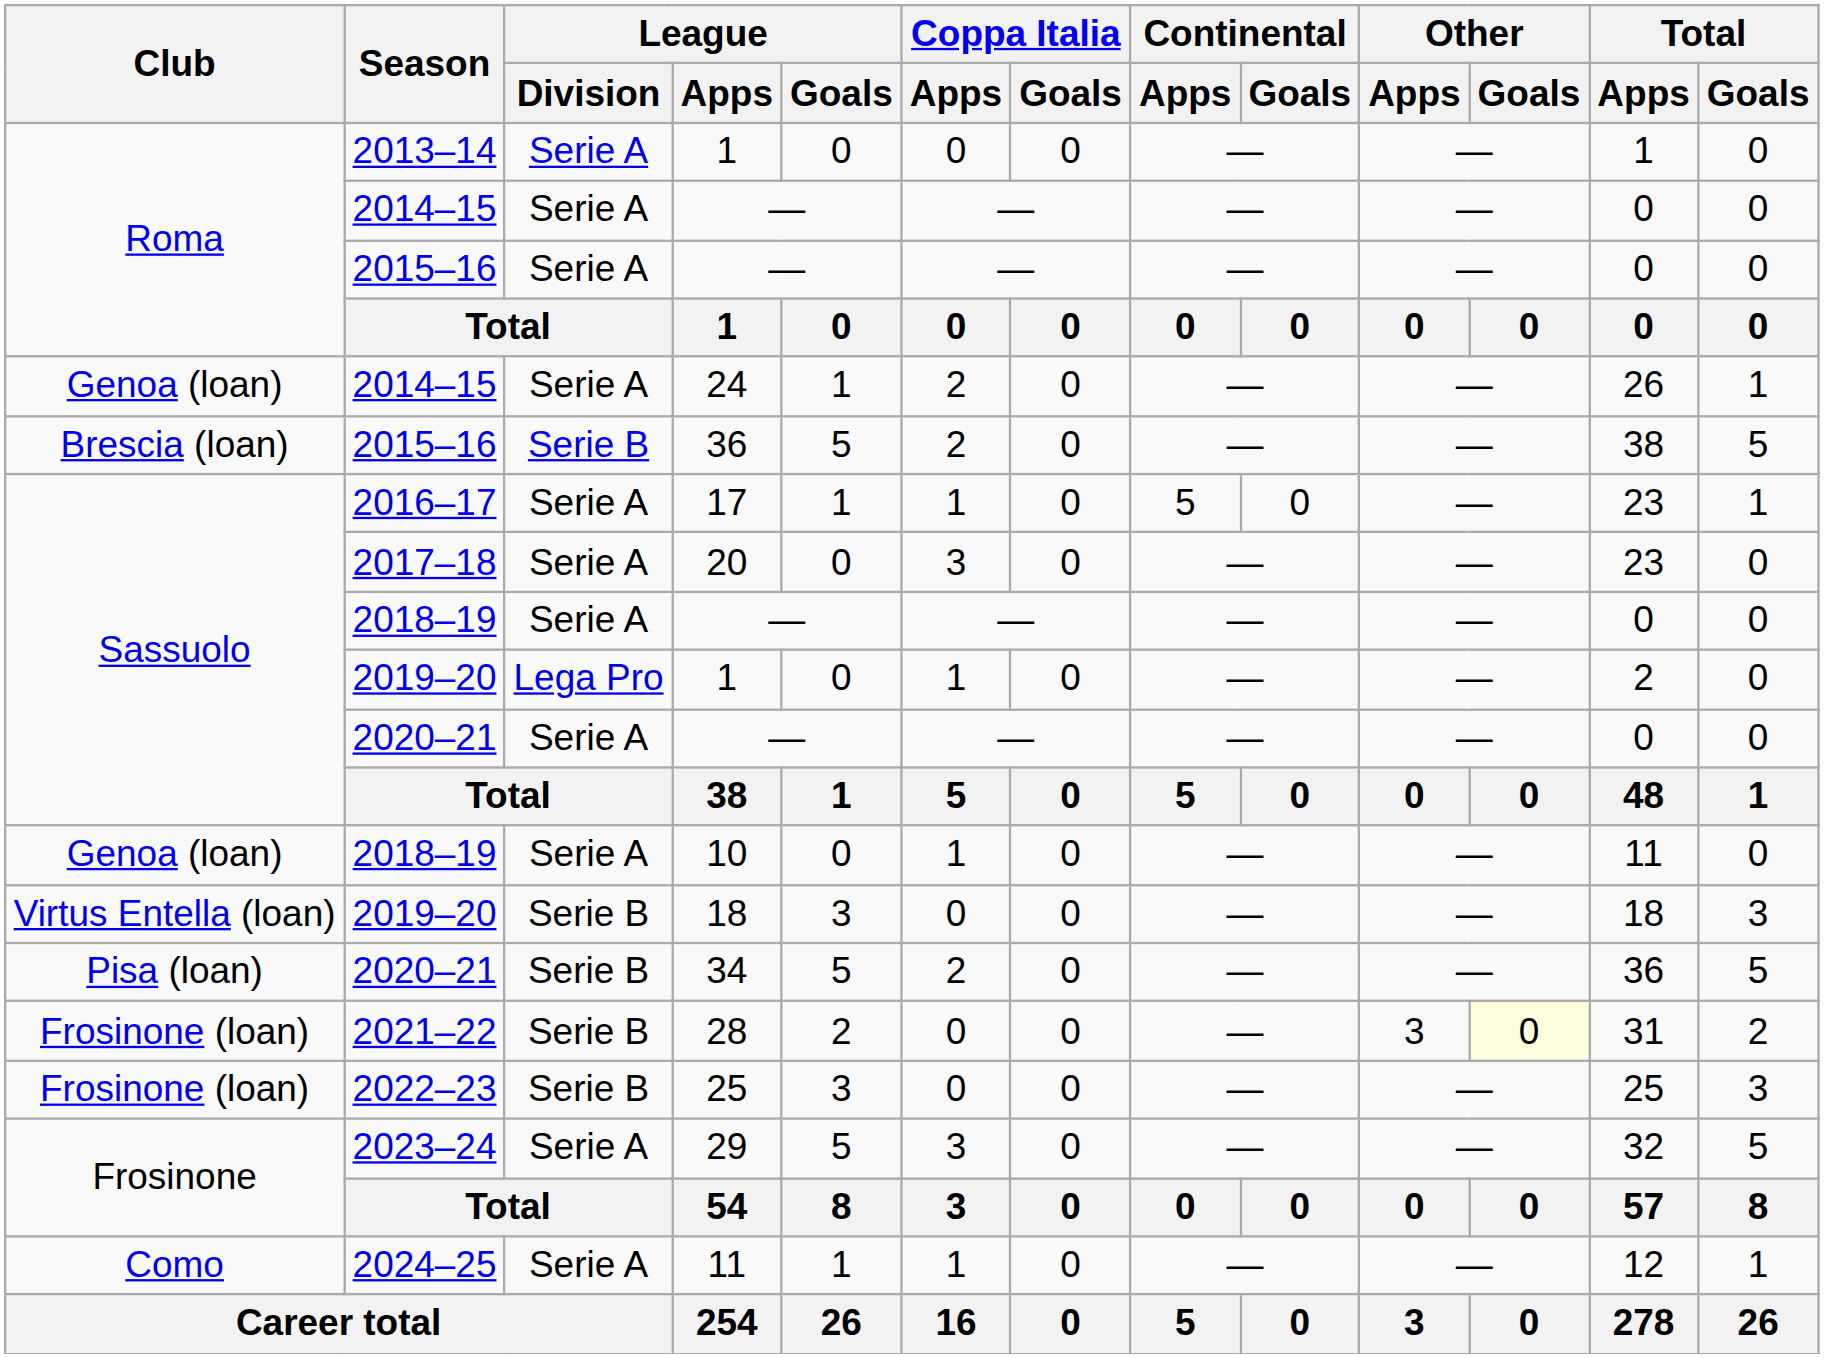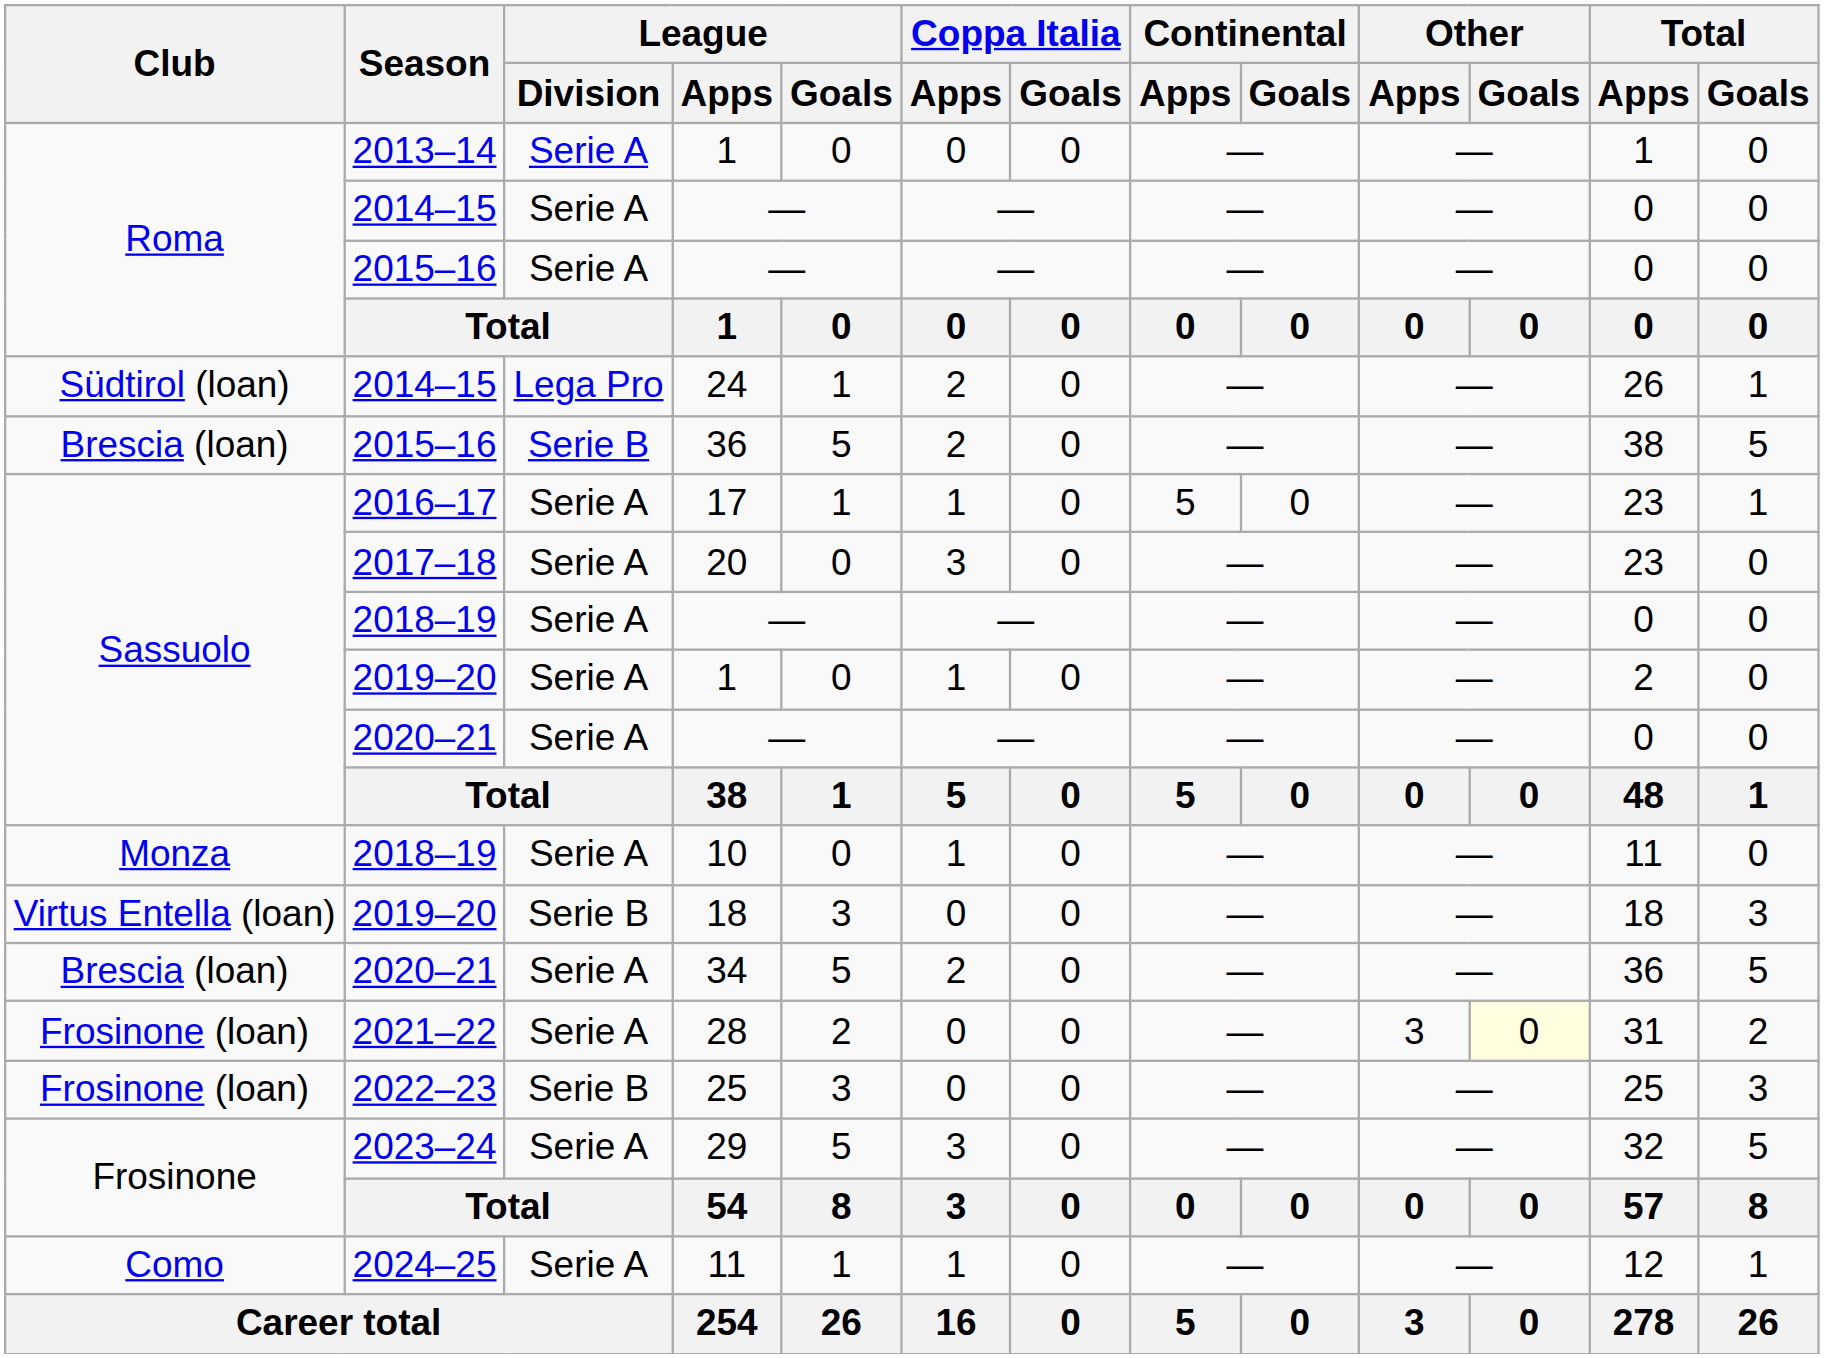24 | Club: Genoa (loan) -> Südtirol (loan)
24 | League / Division: Serie A -> Lega Pro
2019–20 / 1 | League / Division: Lega Pro -> Serie A
10 | Club: Genoa (loan) -> Monza
34 | Club: Pisa (loan) -> Brescia (loan)
34 | League / Division: Serie B -> Serie A
28 | League / Division: Serie B -> Serie A
